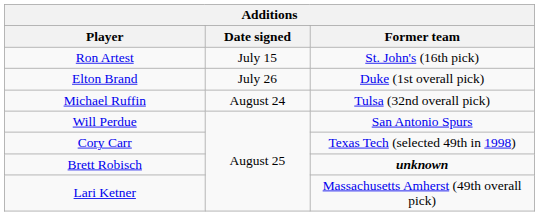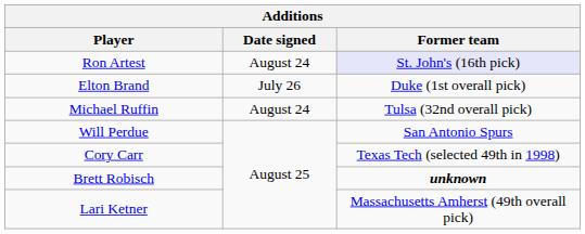Ron Artest | Date signed: July 15 -> August 24
Ron Artest | Former team: no background -> lavender background
